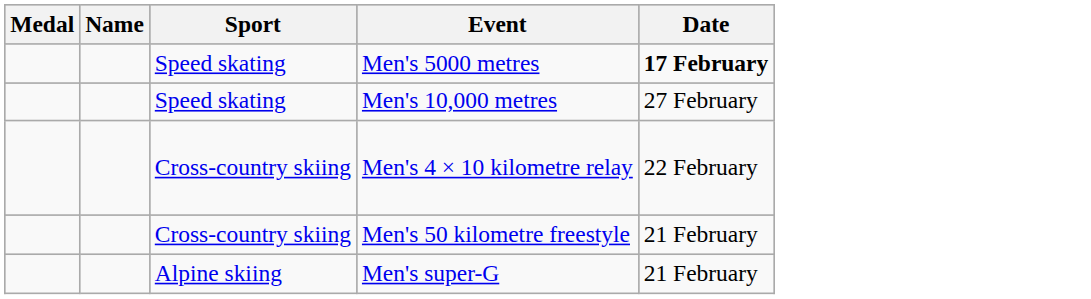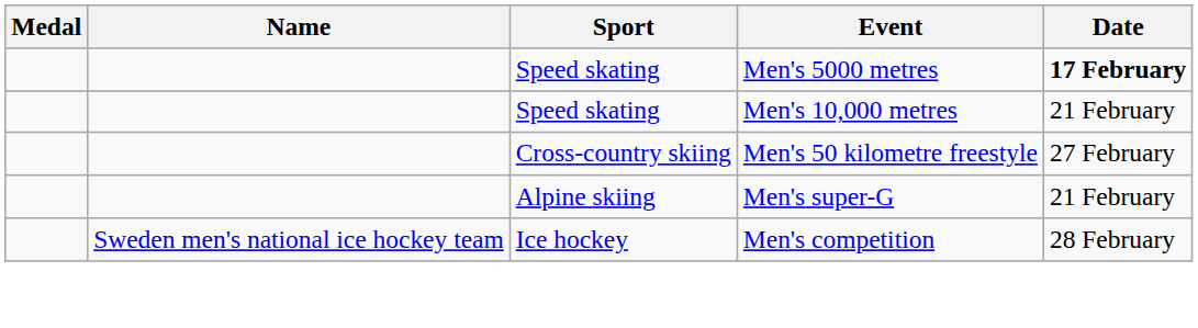Men's 10,000 metres | Date: 27 February -> 21 February
- row: Cross-country skiing | Men's 4 × 10 kilometre relay | 22 February
Men's 50 kilometre freestyle | Date: 21 February -> 27 February
+ row: Sweden men's national ice hockey team | Ice hockey | Men's competition | 28 February
